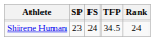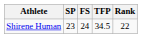Shirene Human | Rank: 24 -> 22
